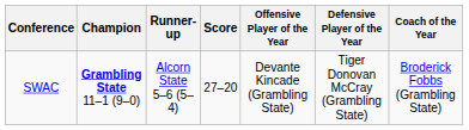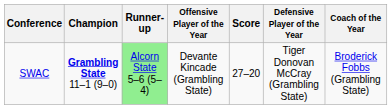columns swapped: Score <-> Offensive Player of the Year
SWAC | Runner-up: no background -> lightgreen background
